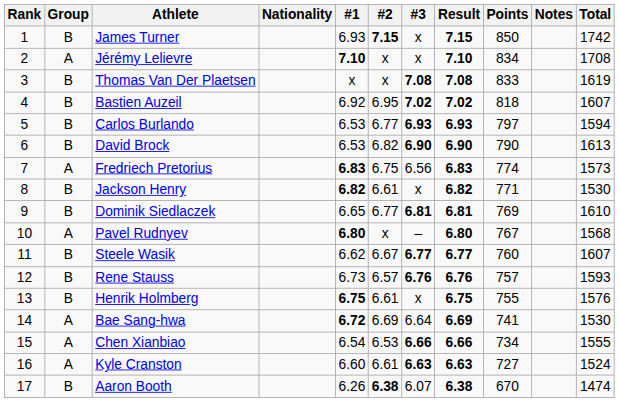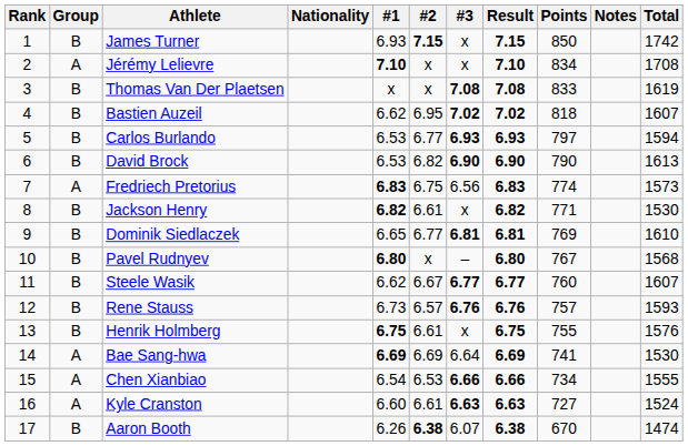Bastien Auzeil | #1: 6.92 -> 6.62
Pavel Rudnyev | Group: A -> B
Bae Sang-hwa | #1: 6.72 -> 6.69
